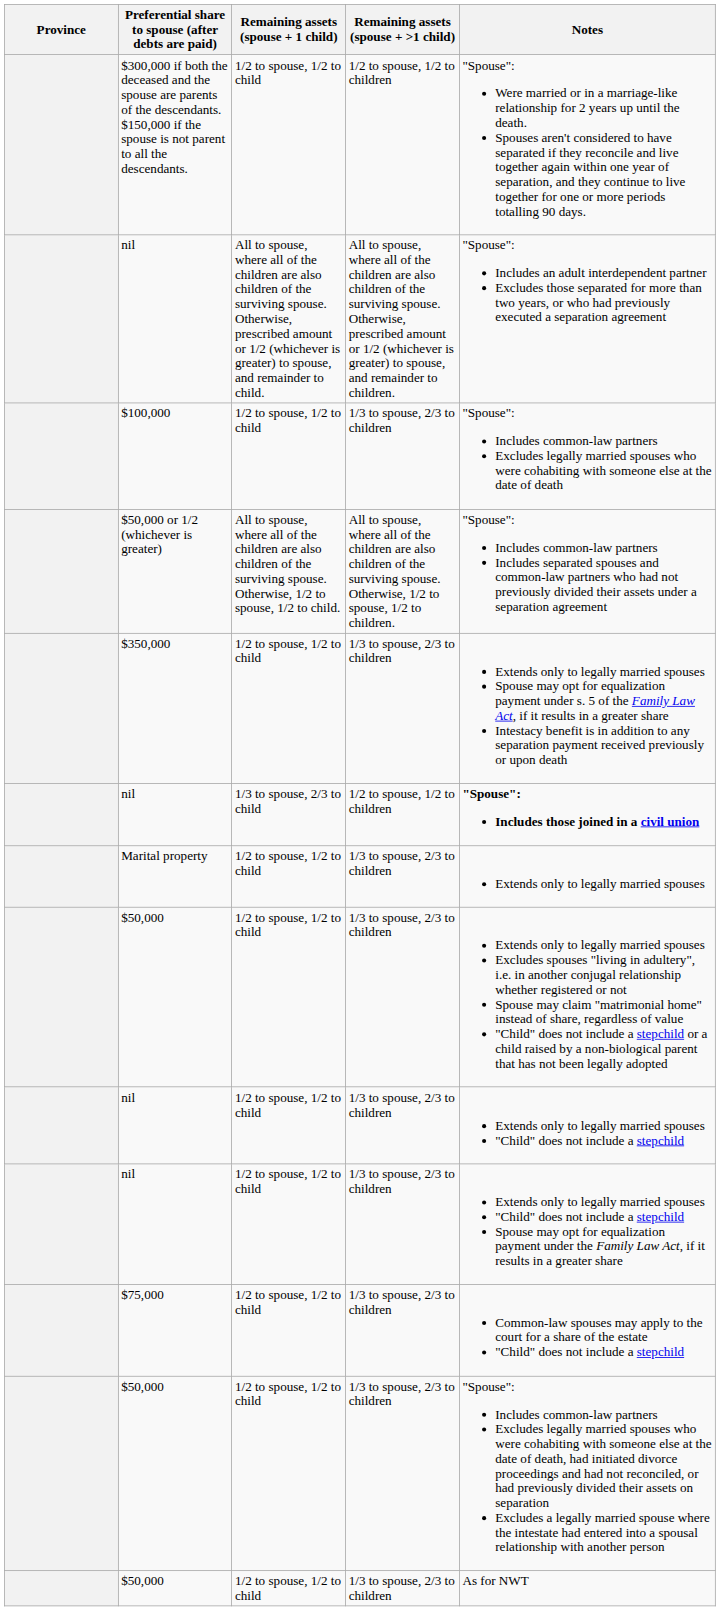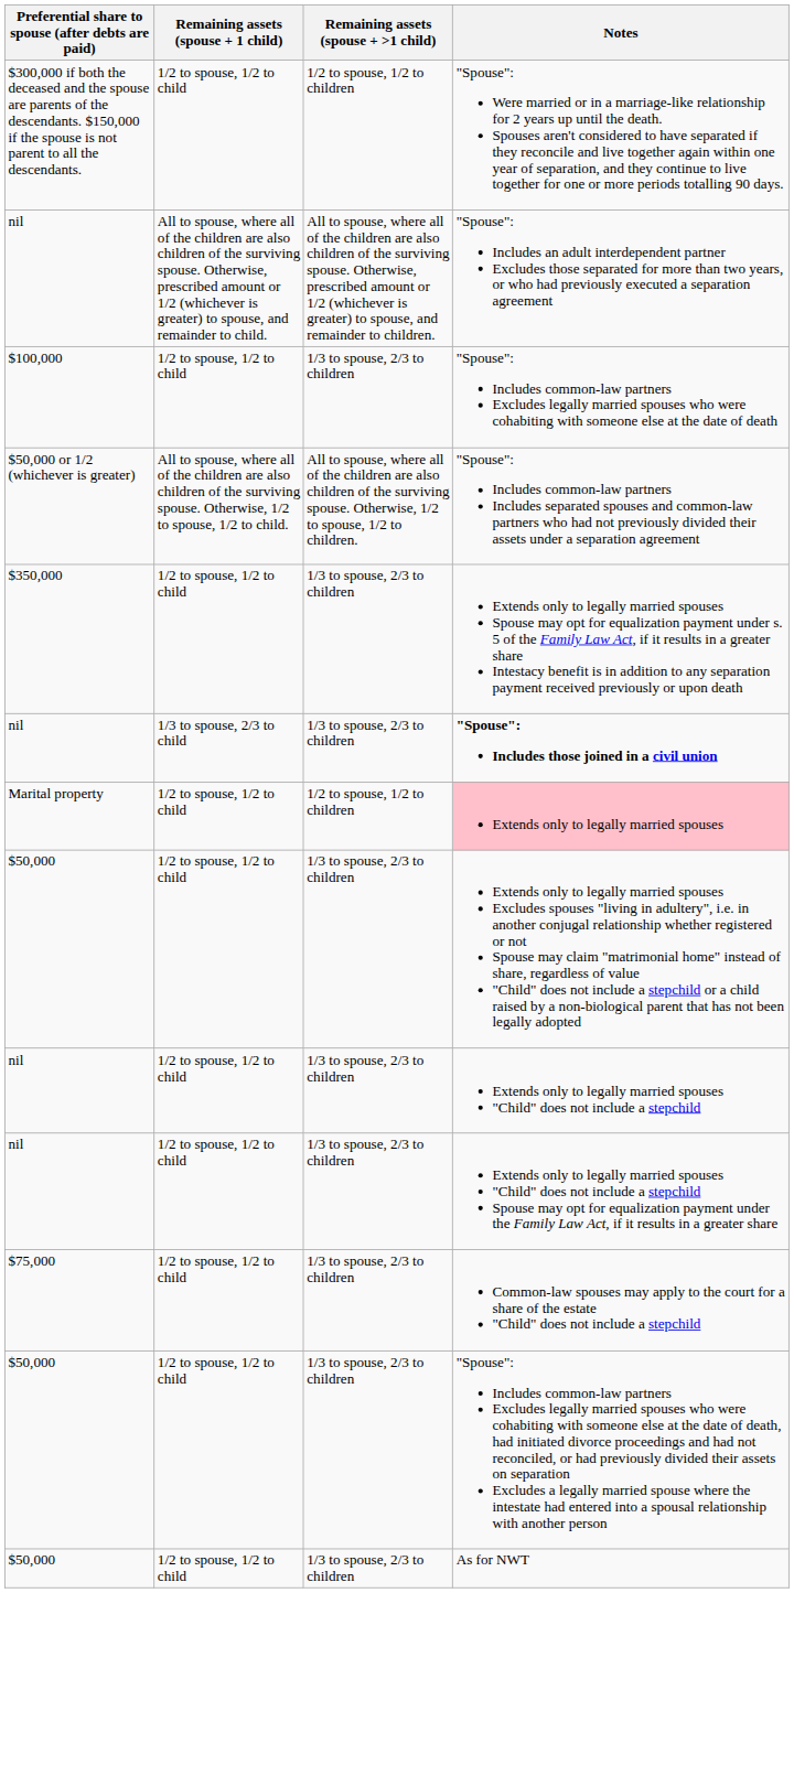- column: Province
nil / 1/3 to spouse, 2/3 to child | Remaining assets (spouse + >1 child): 1/2 to spouse, 1/2 to children -> 1/3 to spouse, 2/3 to children
Marital property | Remaining assets (spouse + >1 child): 1/3 to spouse, 2/3 to children -> 1/2 to spouse, 1/2 to children
Marital property | Notes: no background -> pink background
